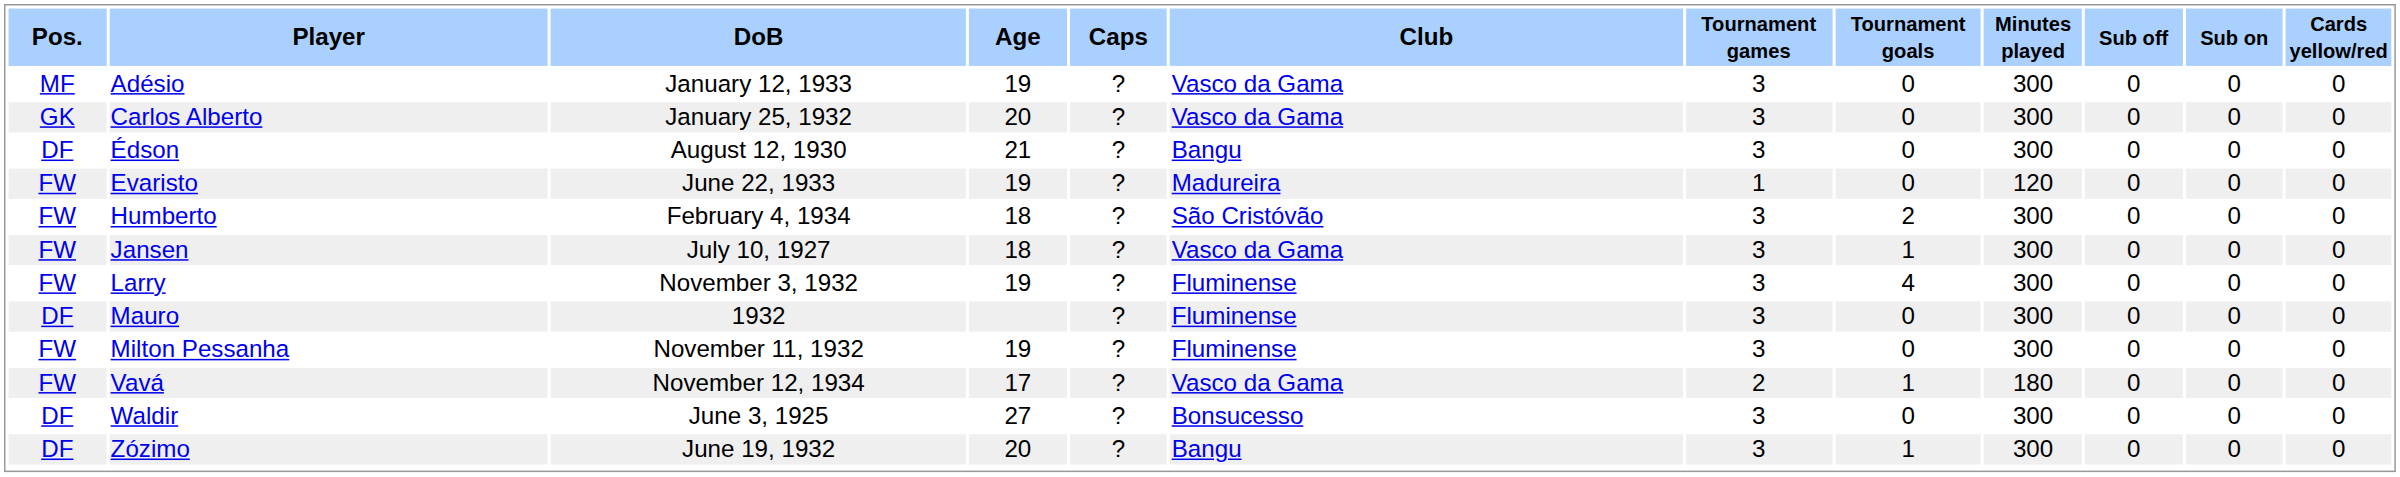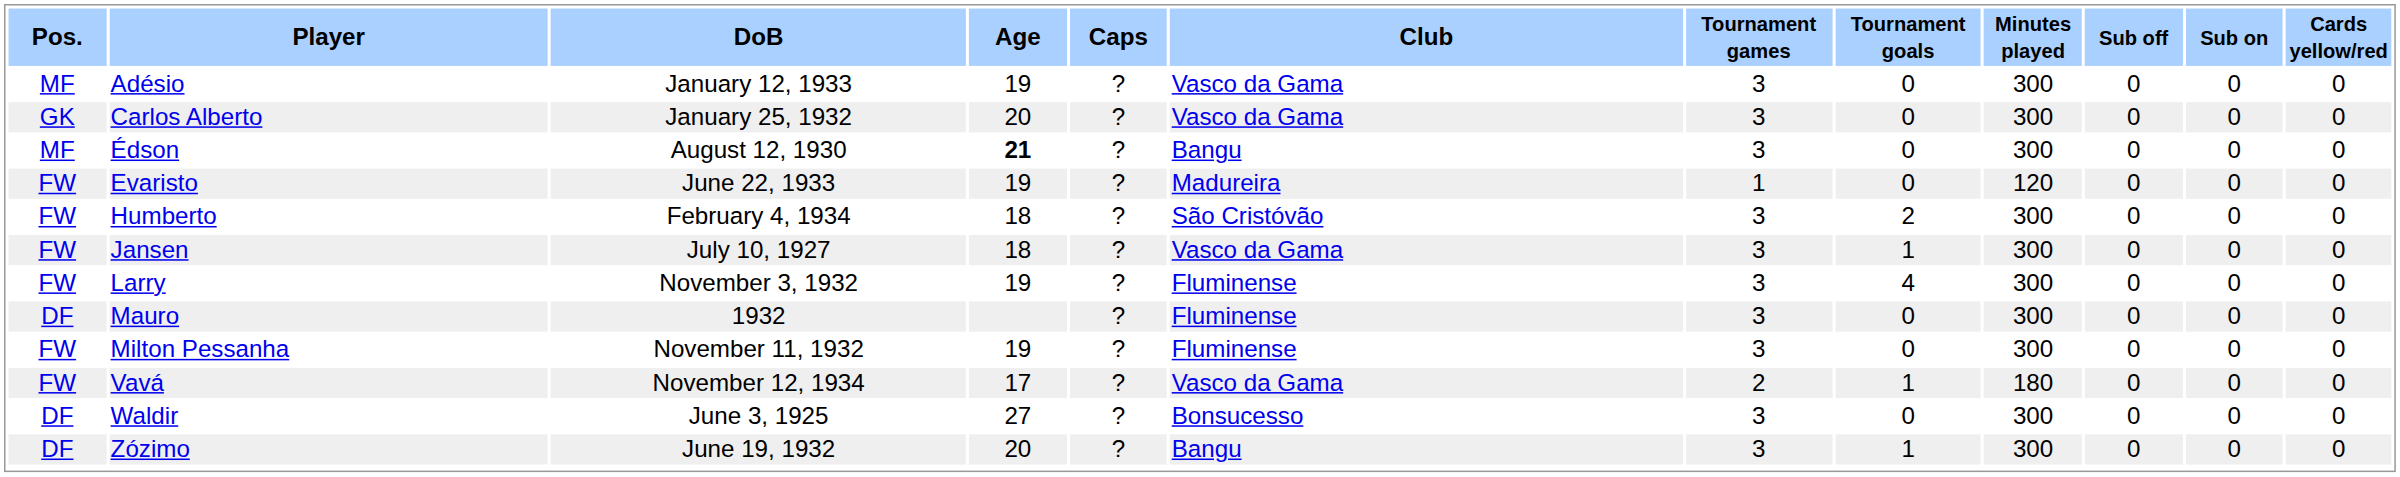Édson | Pos.: DF -> MF
Édson | Age: normal -> bold
